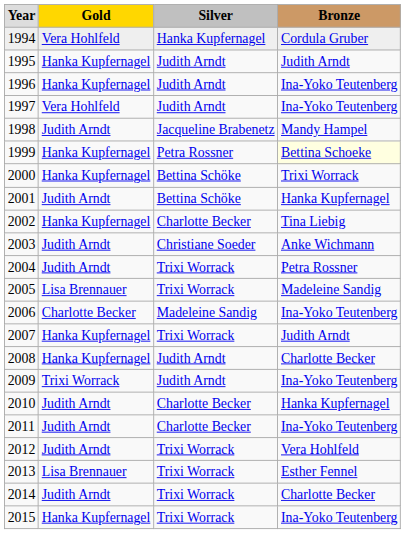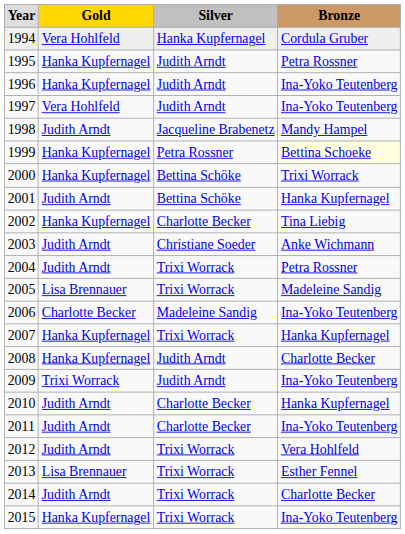1995 | column 4: Judith Arndt -> Petra Rossner
2007 | column 4: Judith Arndt -> Hanka Kupfernagel
